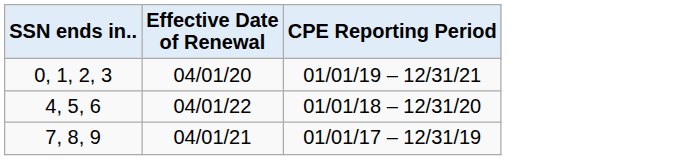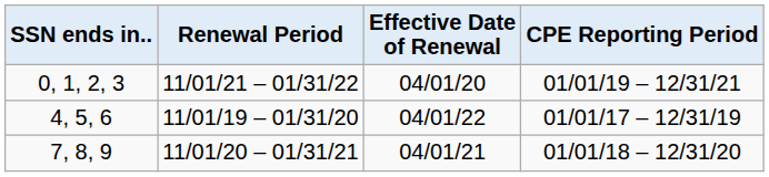+ column: Renewal Period | 11/01/21 – 01/31/22 | 11/01/19 – 01/31/20 | 11/01/20 – 01/31/21
4, 5, 6 | CPE Reporting Period: 01/01/18 – 12/31/20 -> 01/01/17 – 12/31/19
7, 8, 9 | CPE Reporting Period: 01/01/17 – 12/31/19 -> 01/01/18 – 12/31/20
